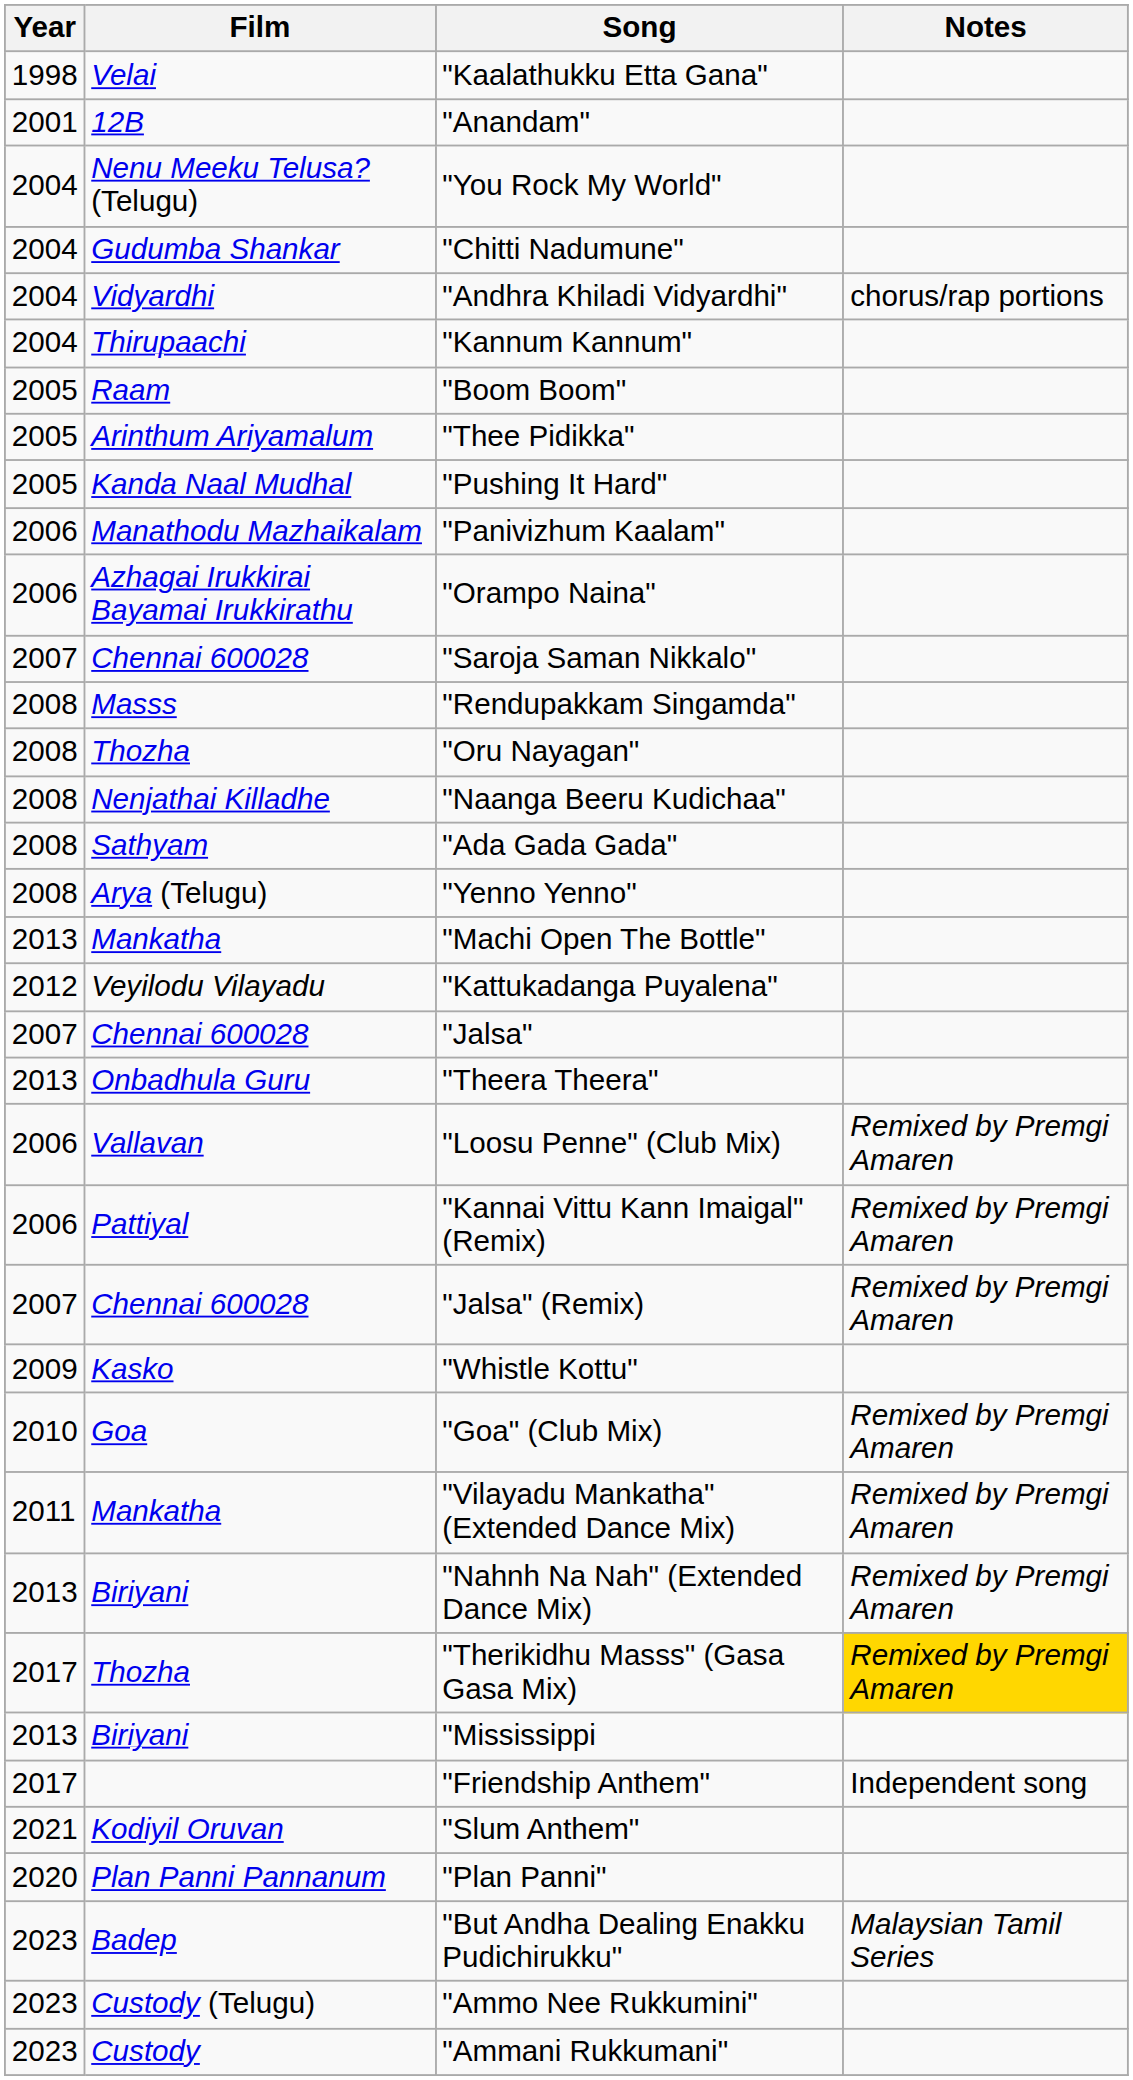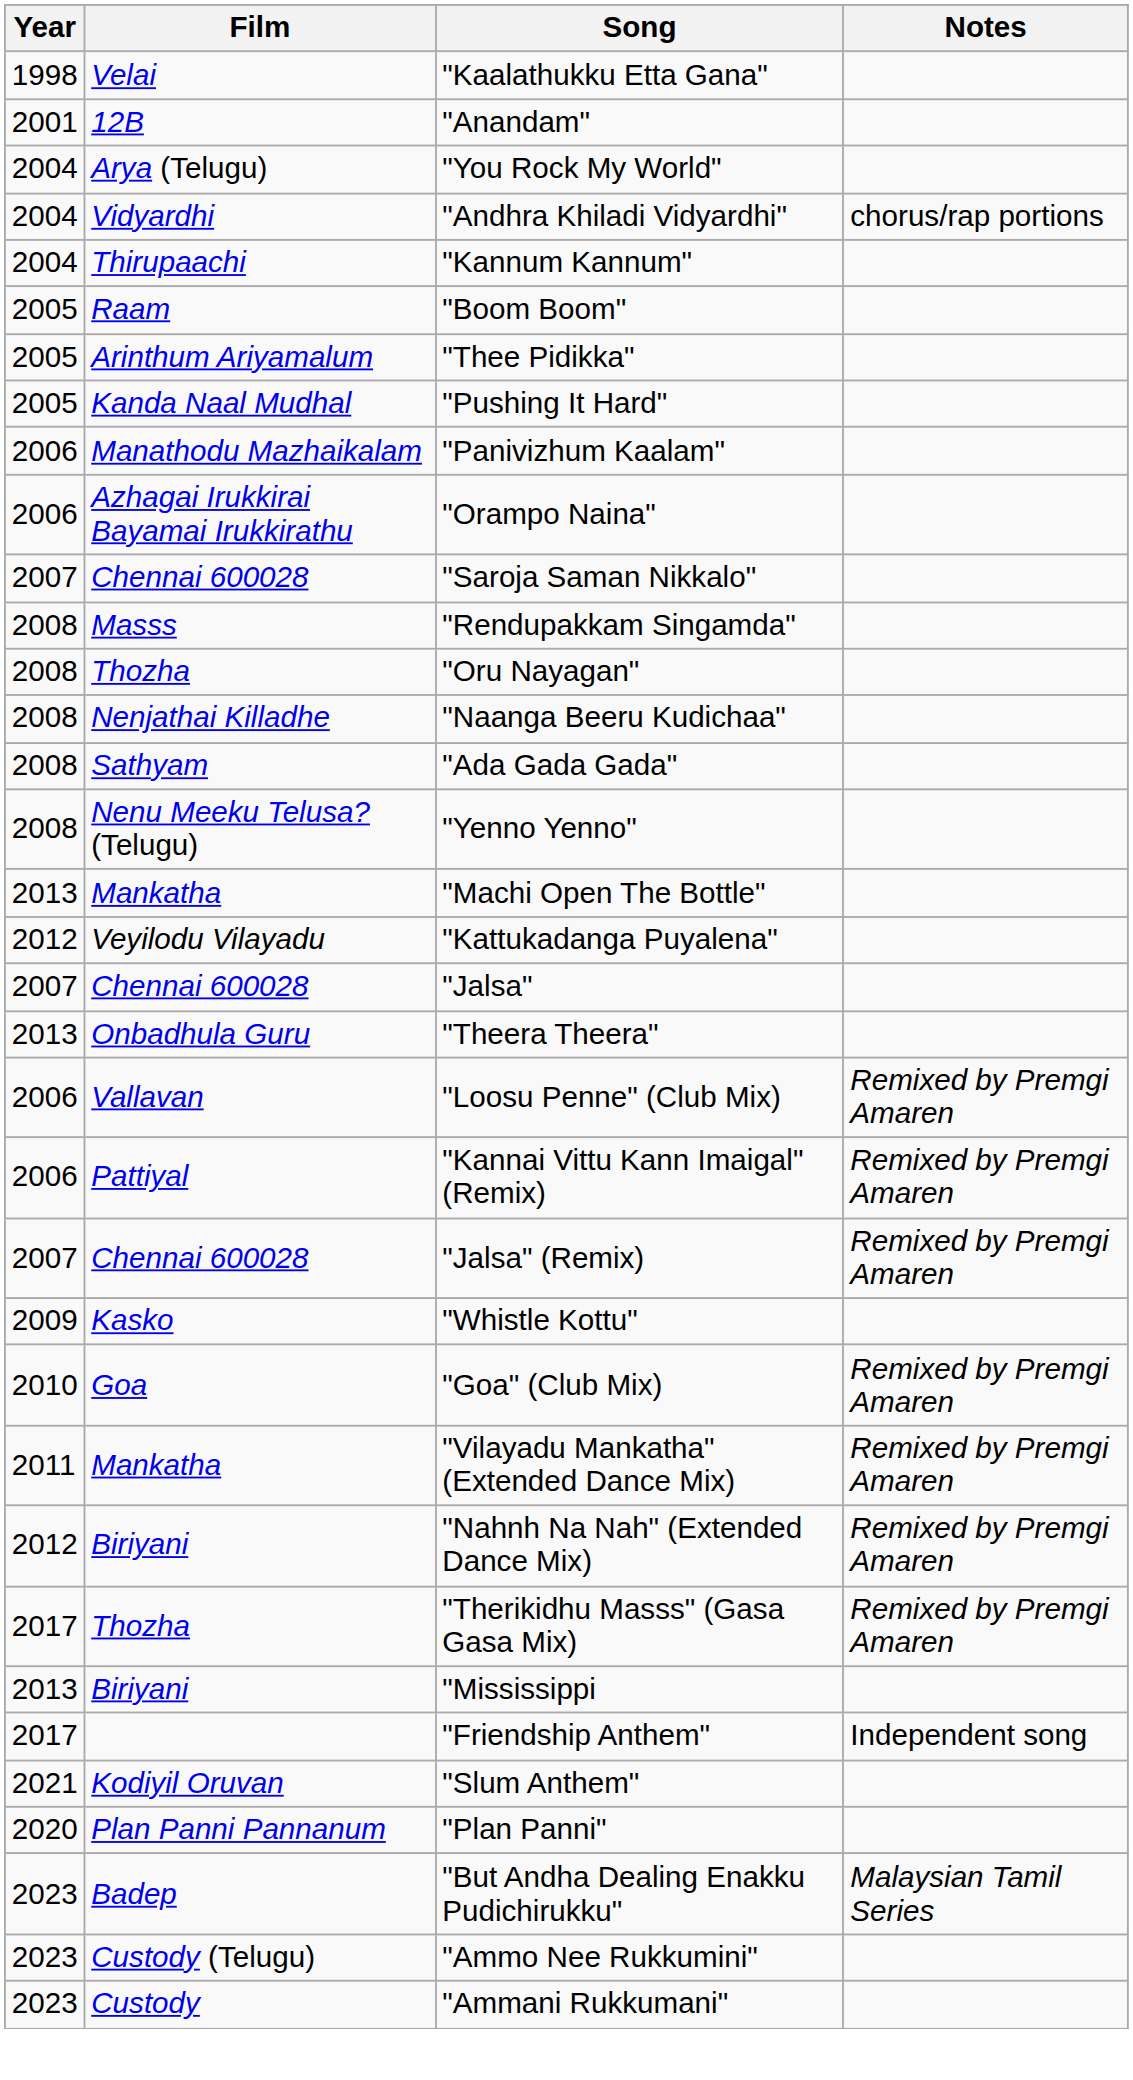"You Rock My World" | Film: Nenu Meeku Telusa? (Telugu) -> Arya (Telugu)
- row: 2004 | Gudumba Shankar | "Chitti Nadumune"
"Yenno Yenno" | Film: Arya (Telugu) -> Nenu Meeku Telusa? (Telugu)
"Nahnh Na Nah" (Extended Dance Mix) | Year: 2013 -> 2012
"Therikidhu Masss" (Gasa Gasa Mix) | Notes: gold background -> no background
